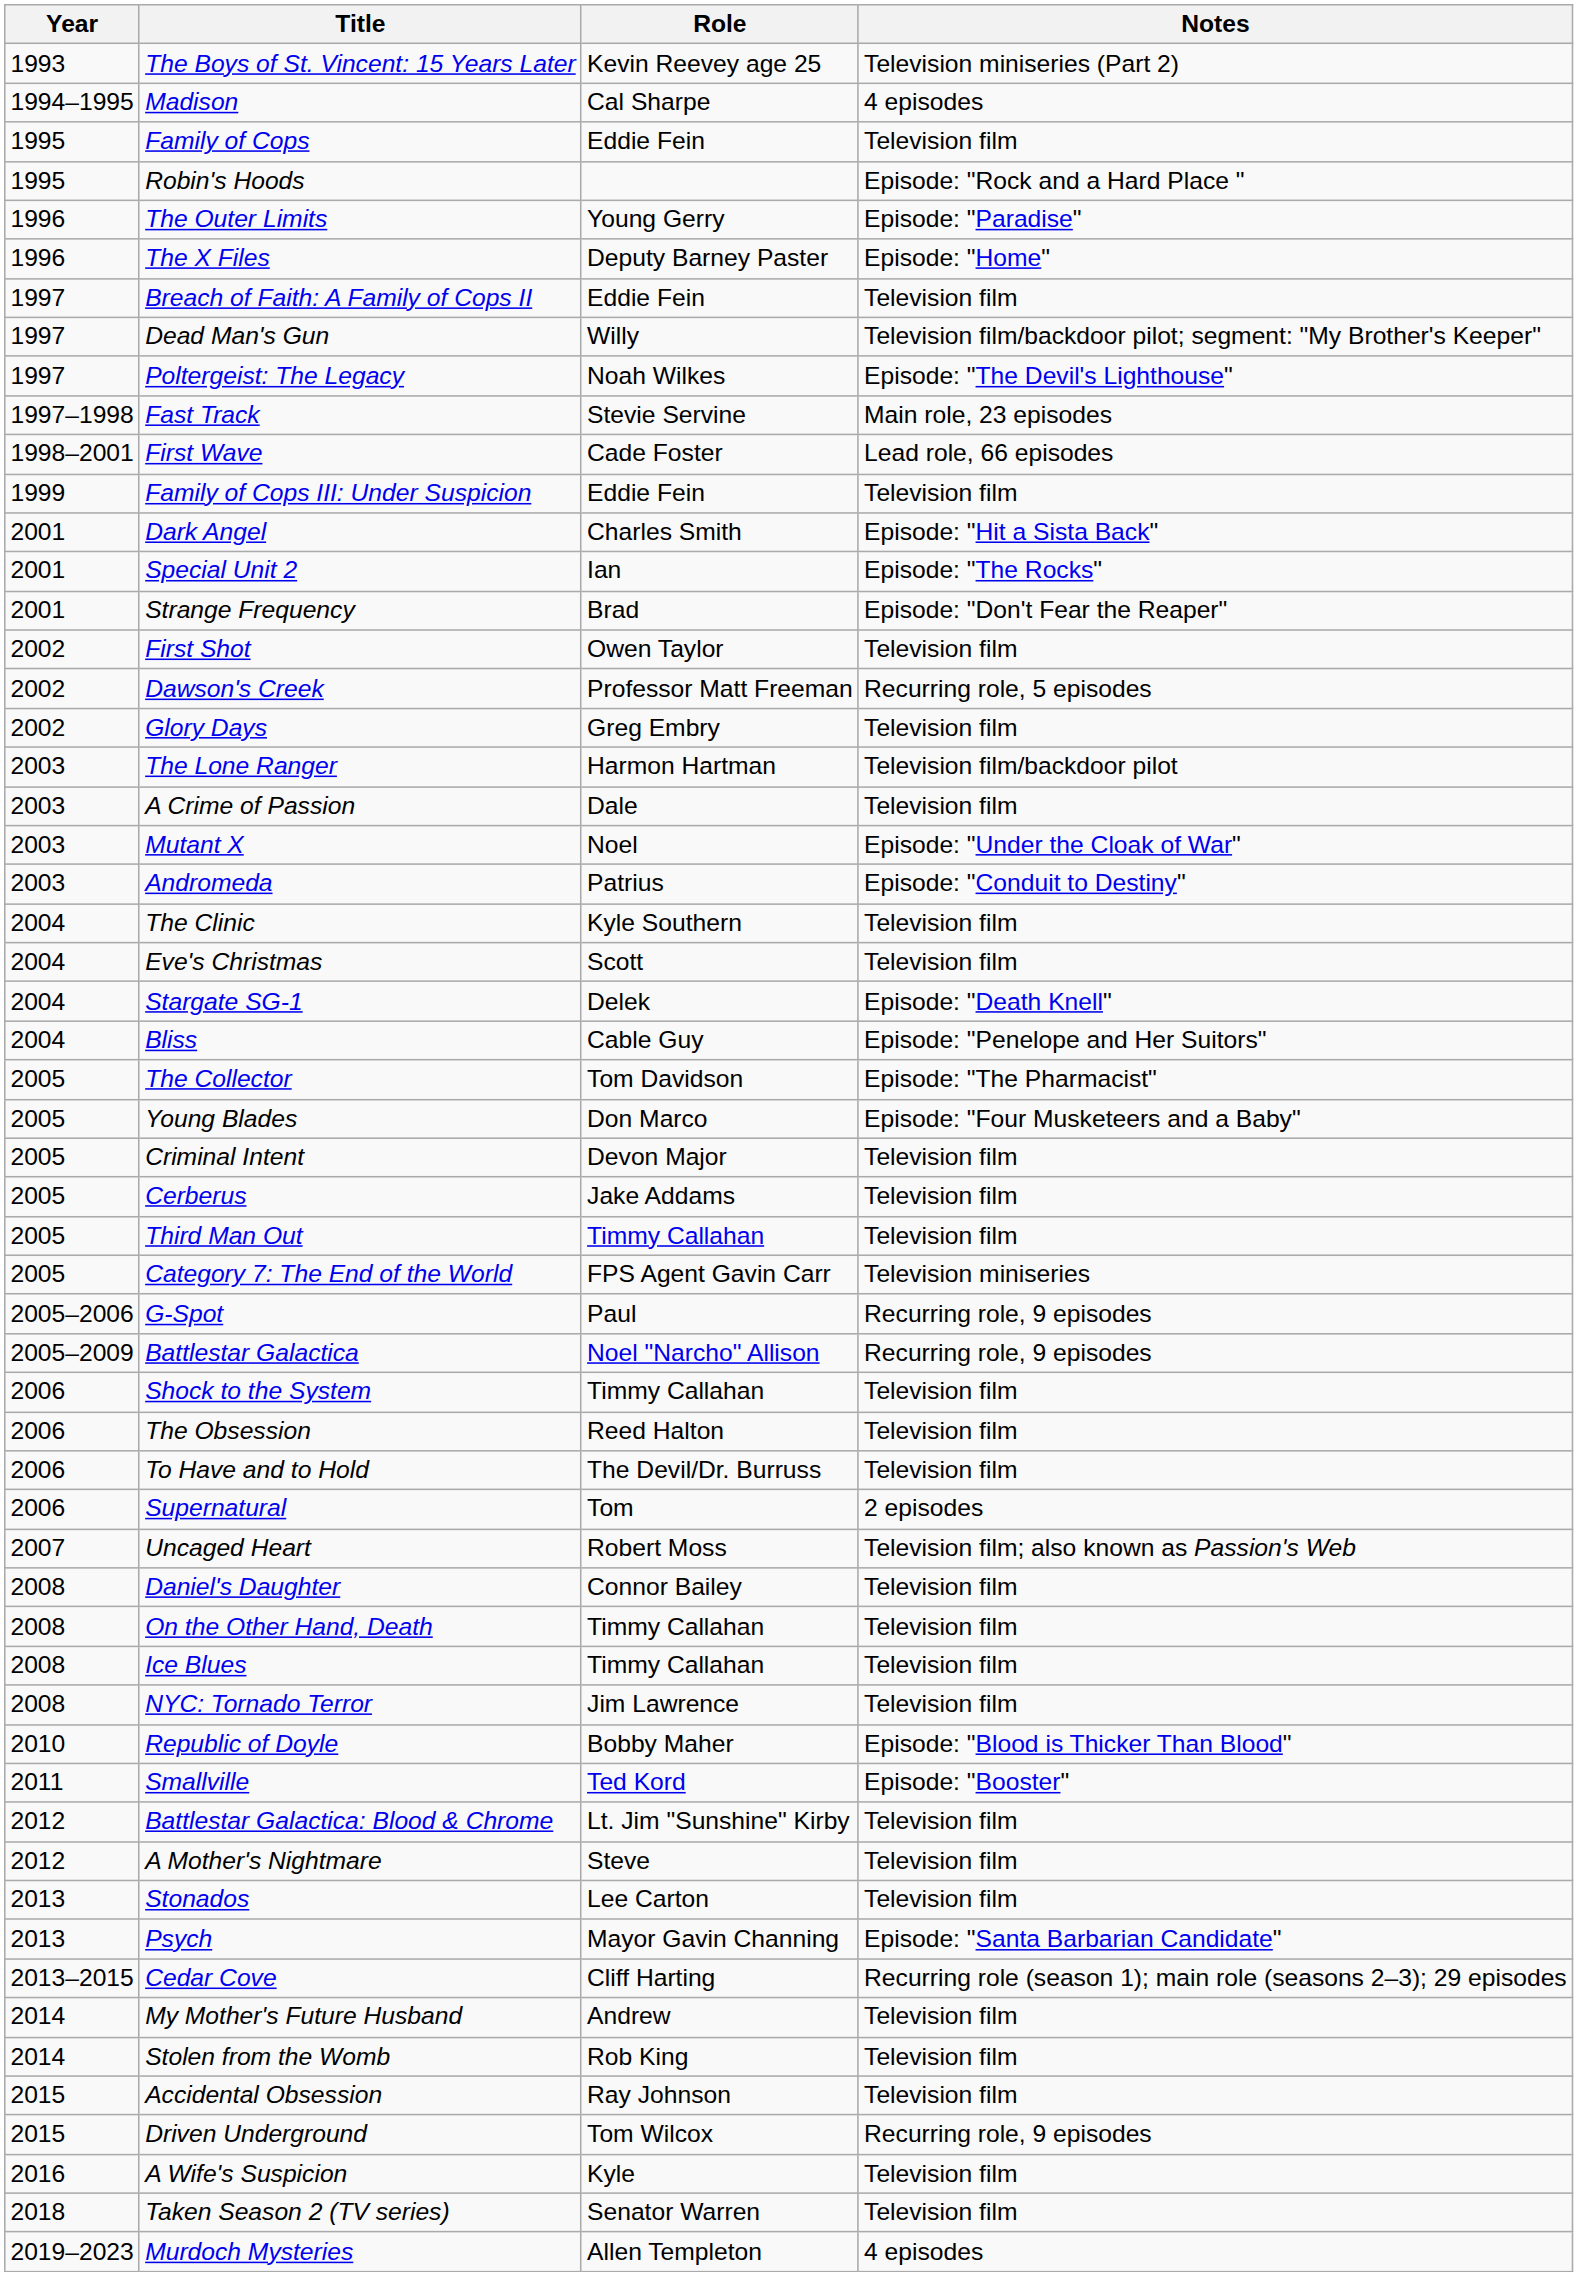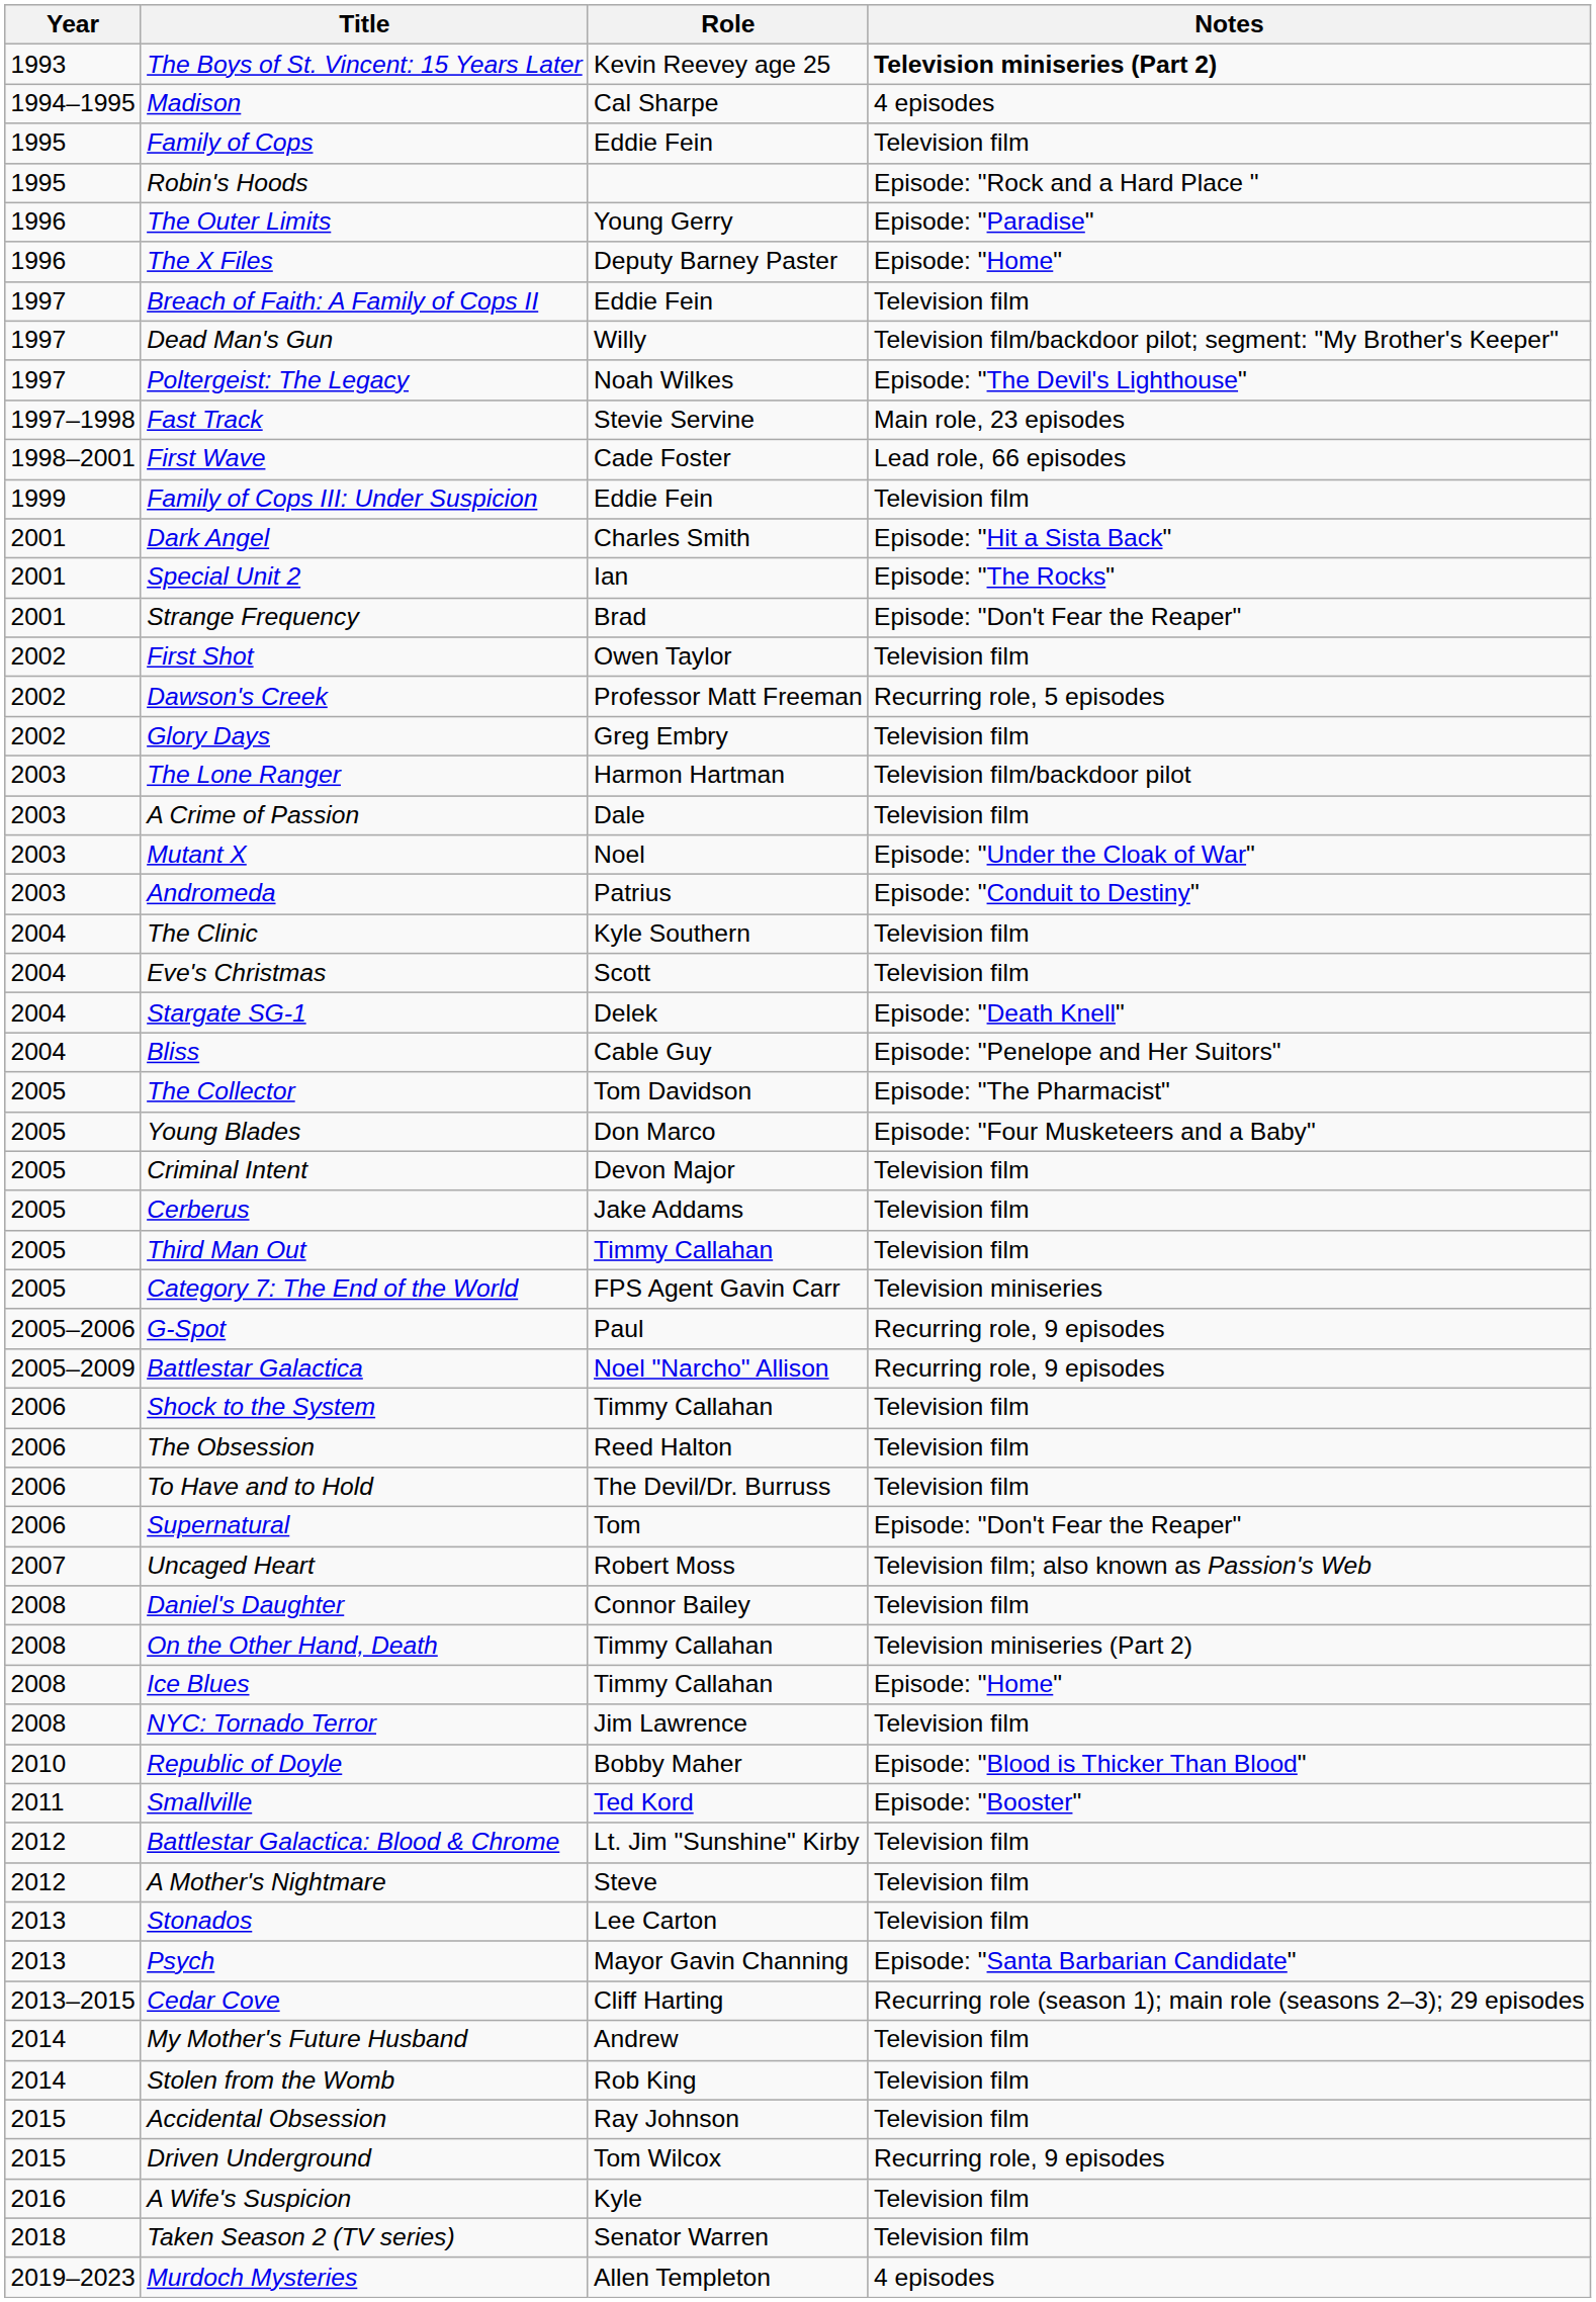The Boys of St. Vincent: 15 Years Later | Notes: normal -> bold
Supernatural | Notes: 2 episodes -> Episode: "Don't Fear the Reaper"
On the Other Hand, Death | Notes: Television film -> Television miniseries (Part 2)
Ice Blues | Notes: Television film -> Episode: "Home"
